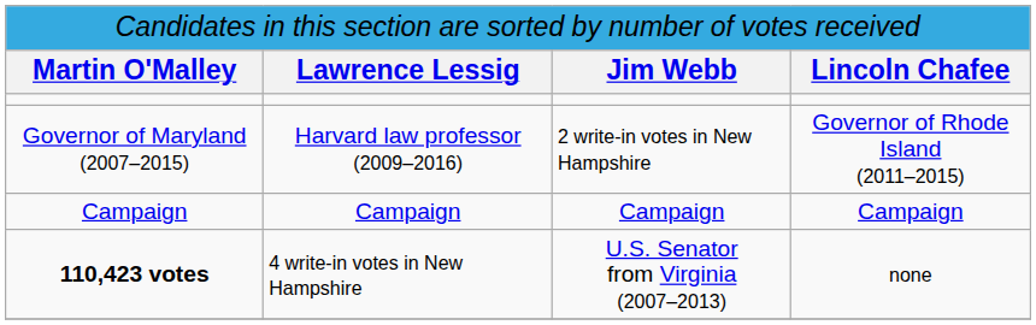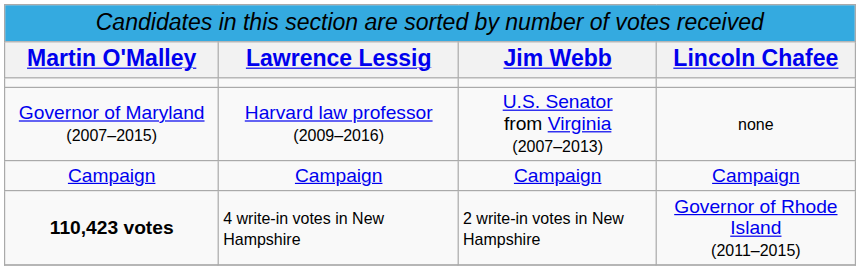Governor of Maryland (2007–2015) | column 3: 2 write-in votes in New Hampshire -> U.S. Senator from Virginia (2007–2013)
Governor of Maryland (2007–2015) | column 4: Governor of Rhode Island (2011–2015) -> none
110,423 votes | column 3: U.S. Senator from Virginia (2007–2013) -> 2 write-in votes in New Hampshire
110,423 votes | column 4: none -> Governor of Rhode Island (2011–2015)
